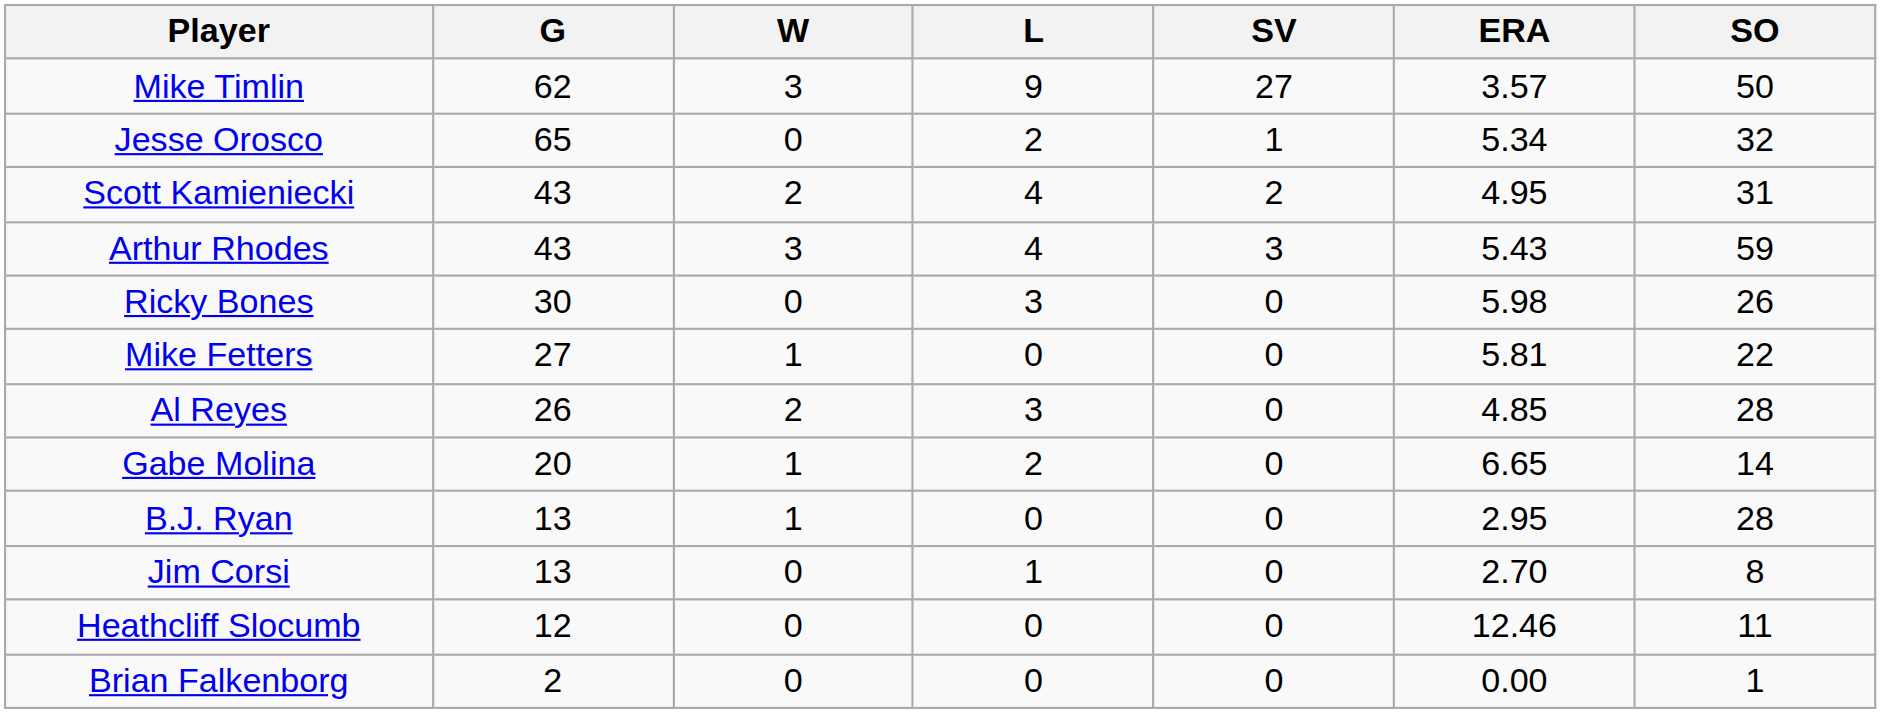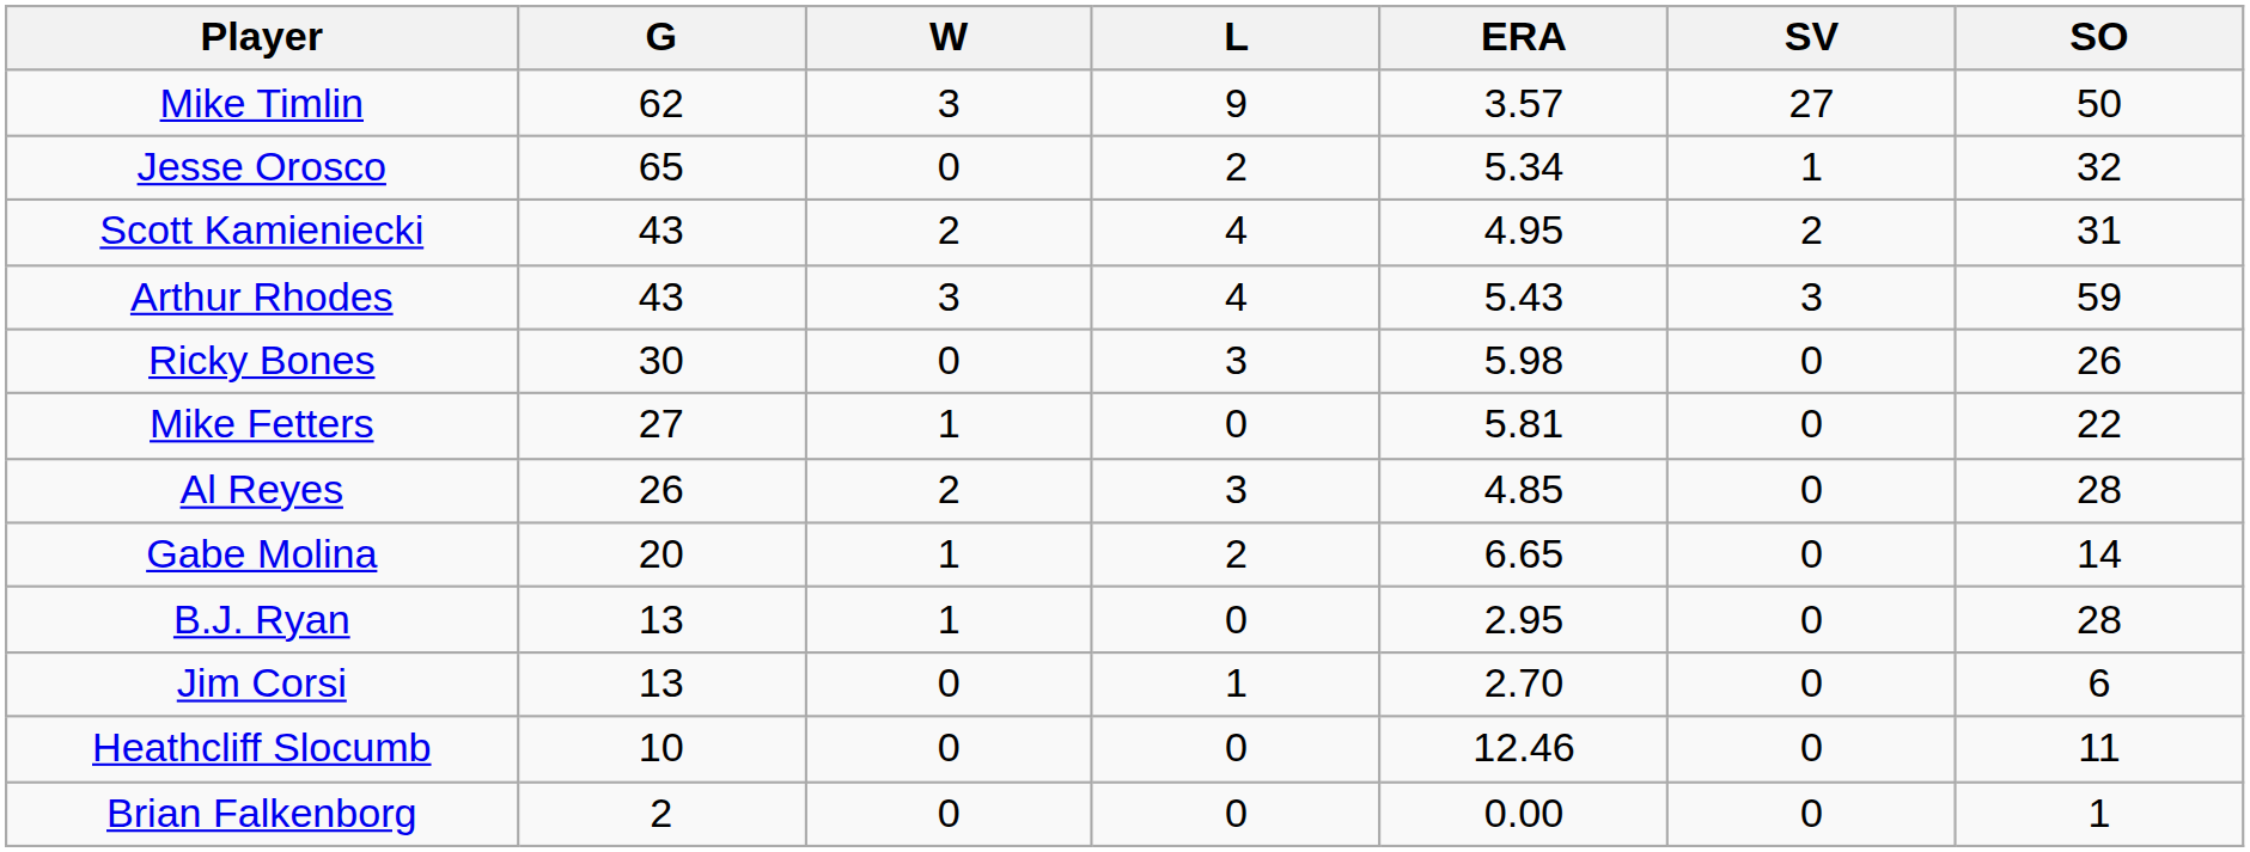columns swapped: SV <-> ERA
Jim Corsi | SO: 8 -> 6
Heathcliff Slocumb | G: 12 -> 10
